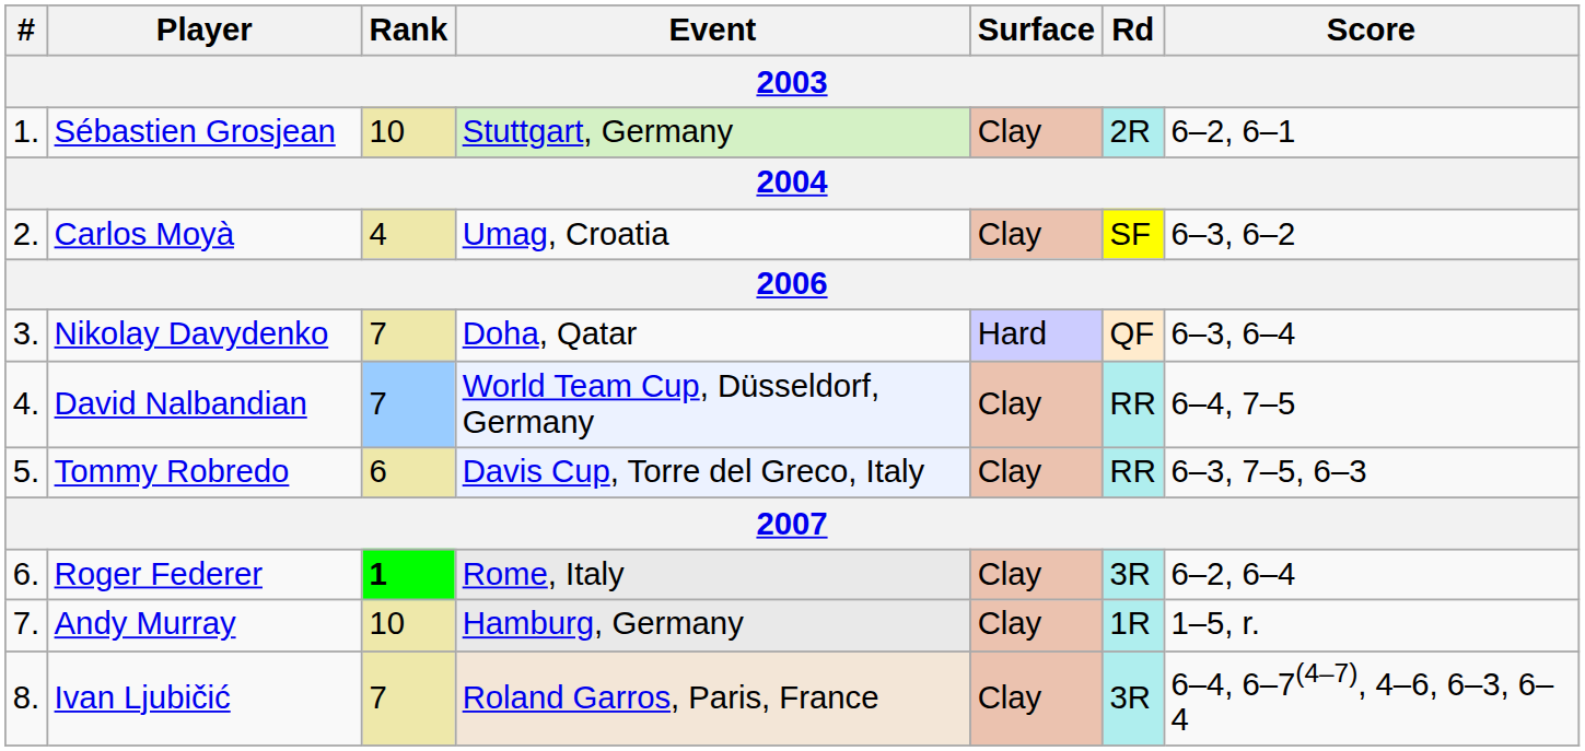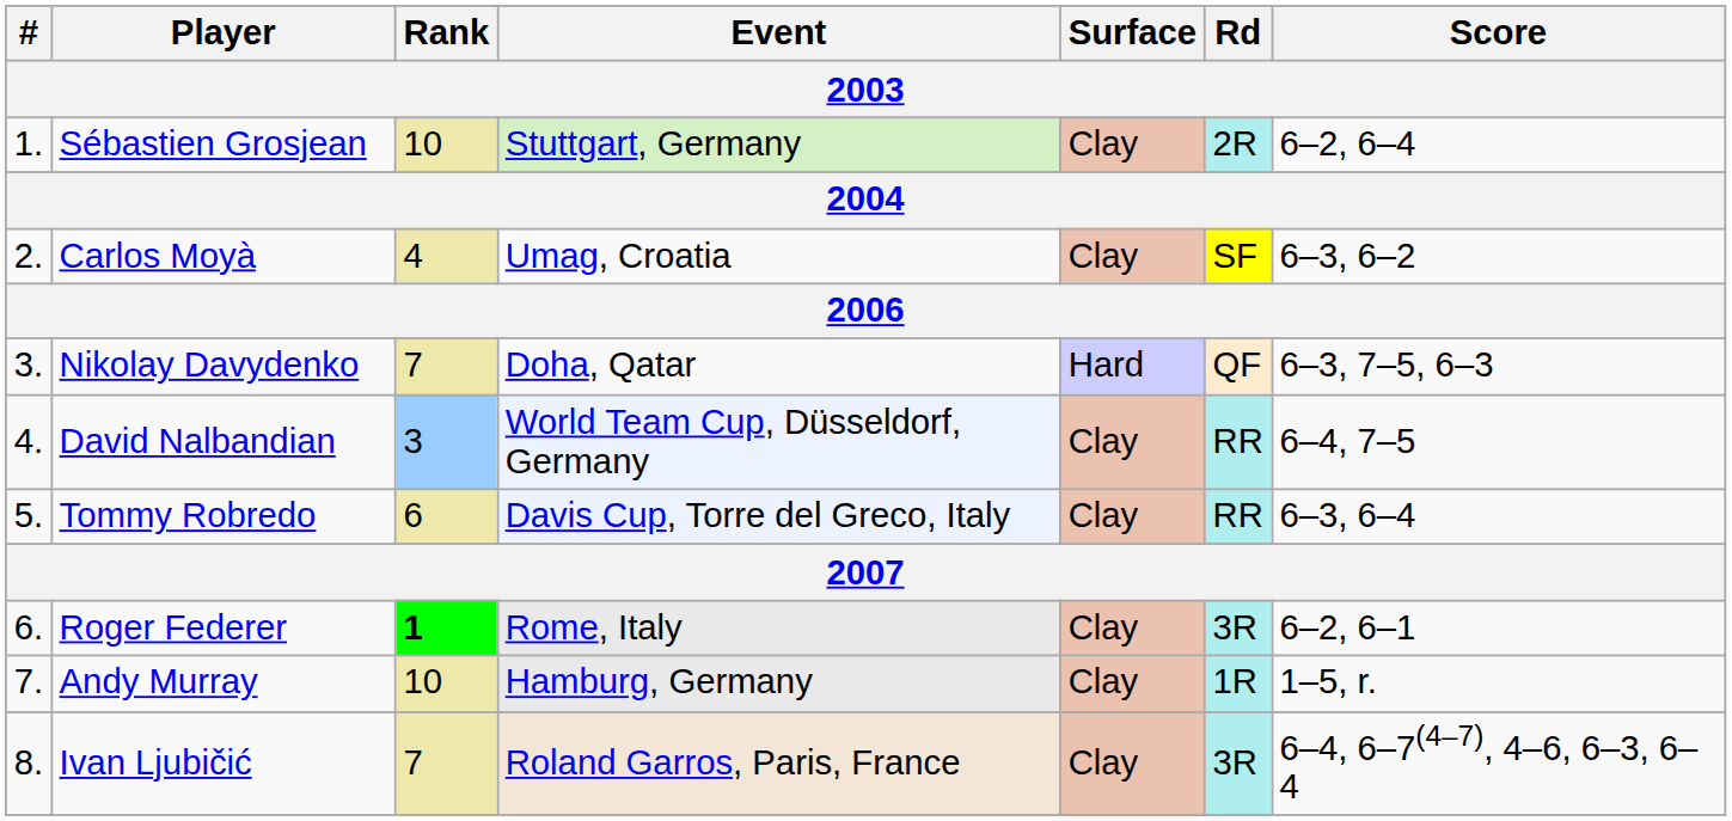Sébastien Grosjean | Score: 6–2, 6–1 -> 6–2, 6–4
Nikolay Davydenko | Score: 6–3, 6–4 -> 6–3, 7–5, 6–3
David Nalbandian | Rank: 7 -> 3
Tommy Robredo | Score: 6–3, 7–5, 6–3 -> 6–3, 6–4
Roger Federer | Score: 6–2, 6–4 -> 6–2, 6–1
